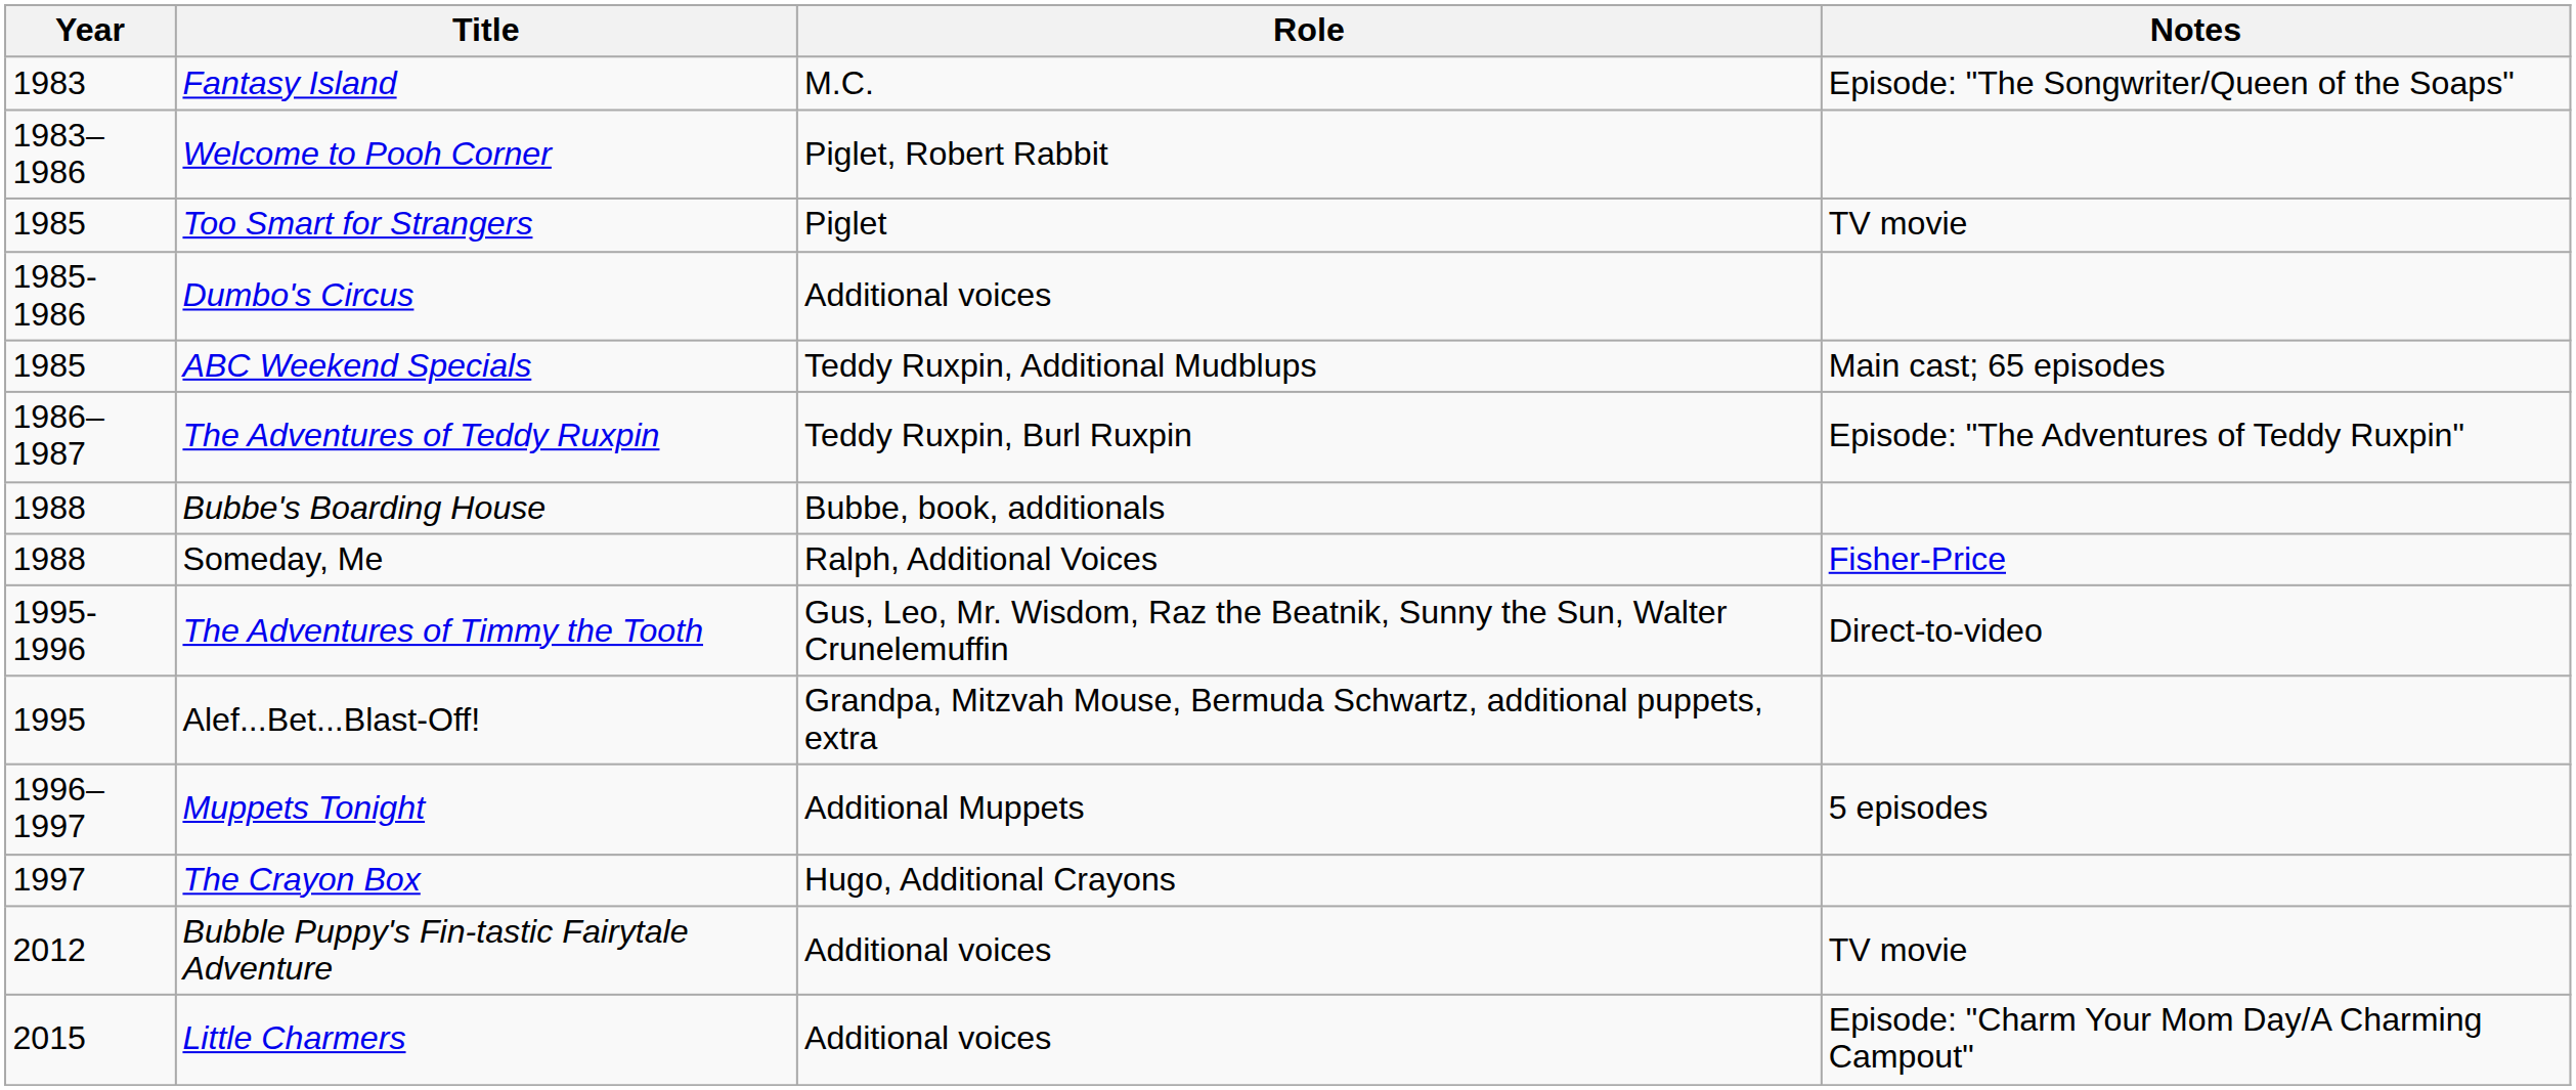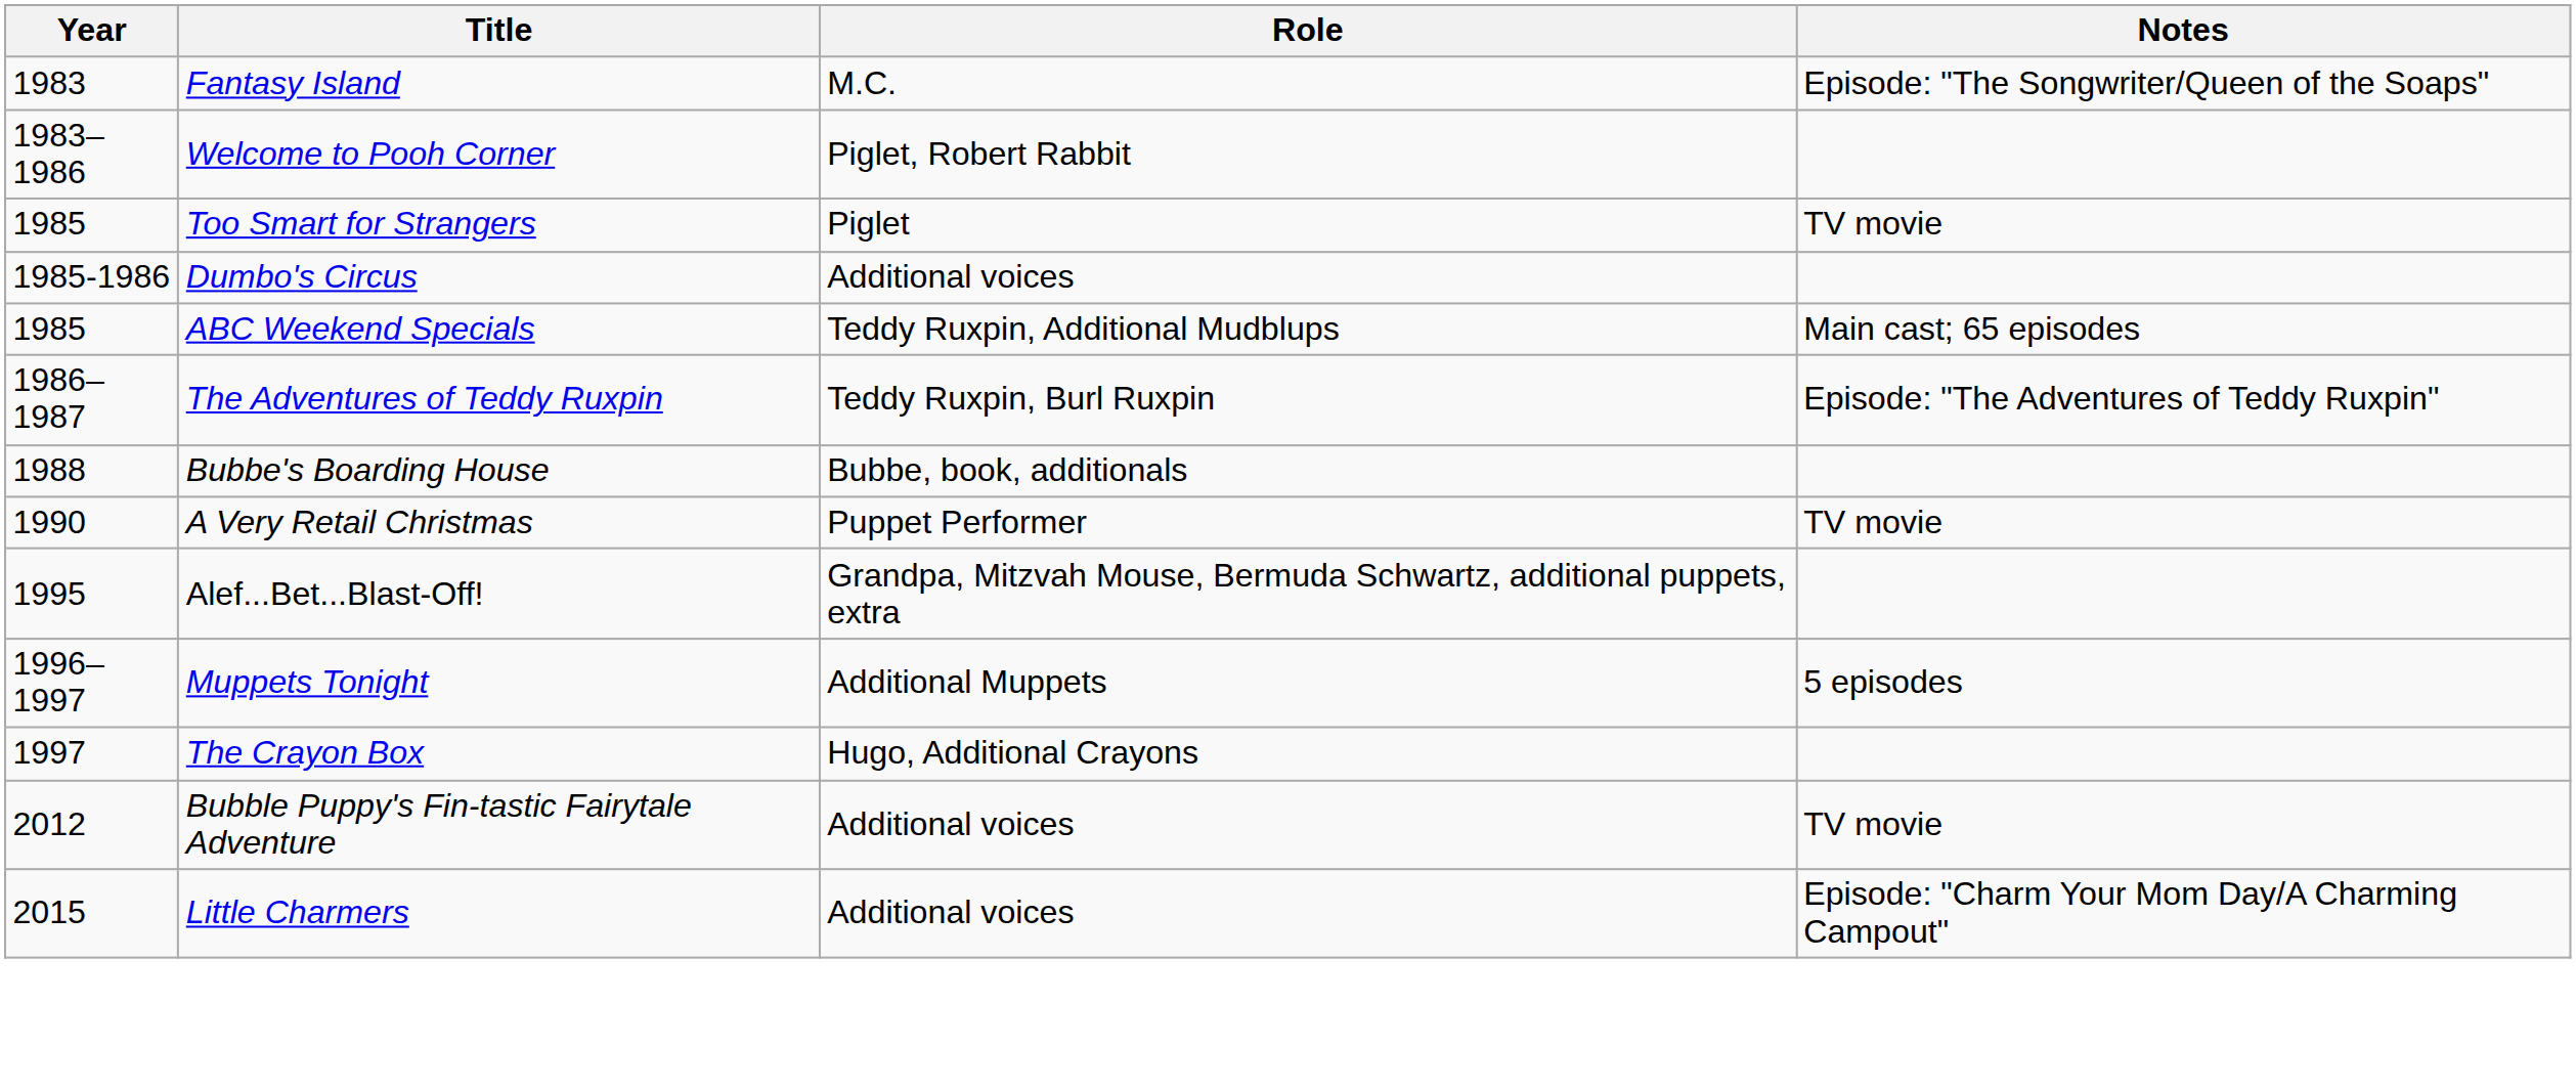- row: 1988 | Someday, Me | Ralph, Additional Voices | Fisher-Price
+ row: 1990 | A Very Retail Christmas | Puppet Performer | TV movie
- row: 1995-1996 | The Adventures of Timmy the Tooth | Gus, Leo, Mr. Wisdom, Raz the Beatnik, Sunny the Sun, Walter Crunelemuffin | Direct-to-video
